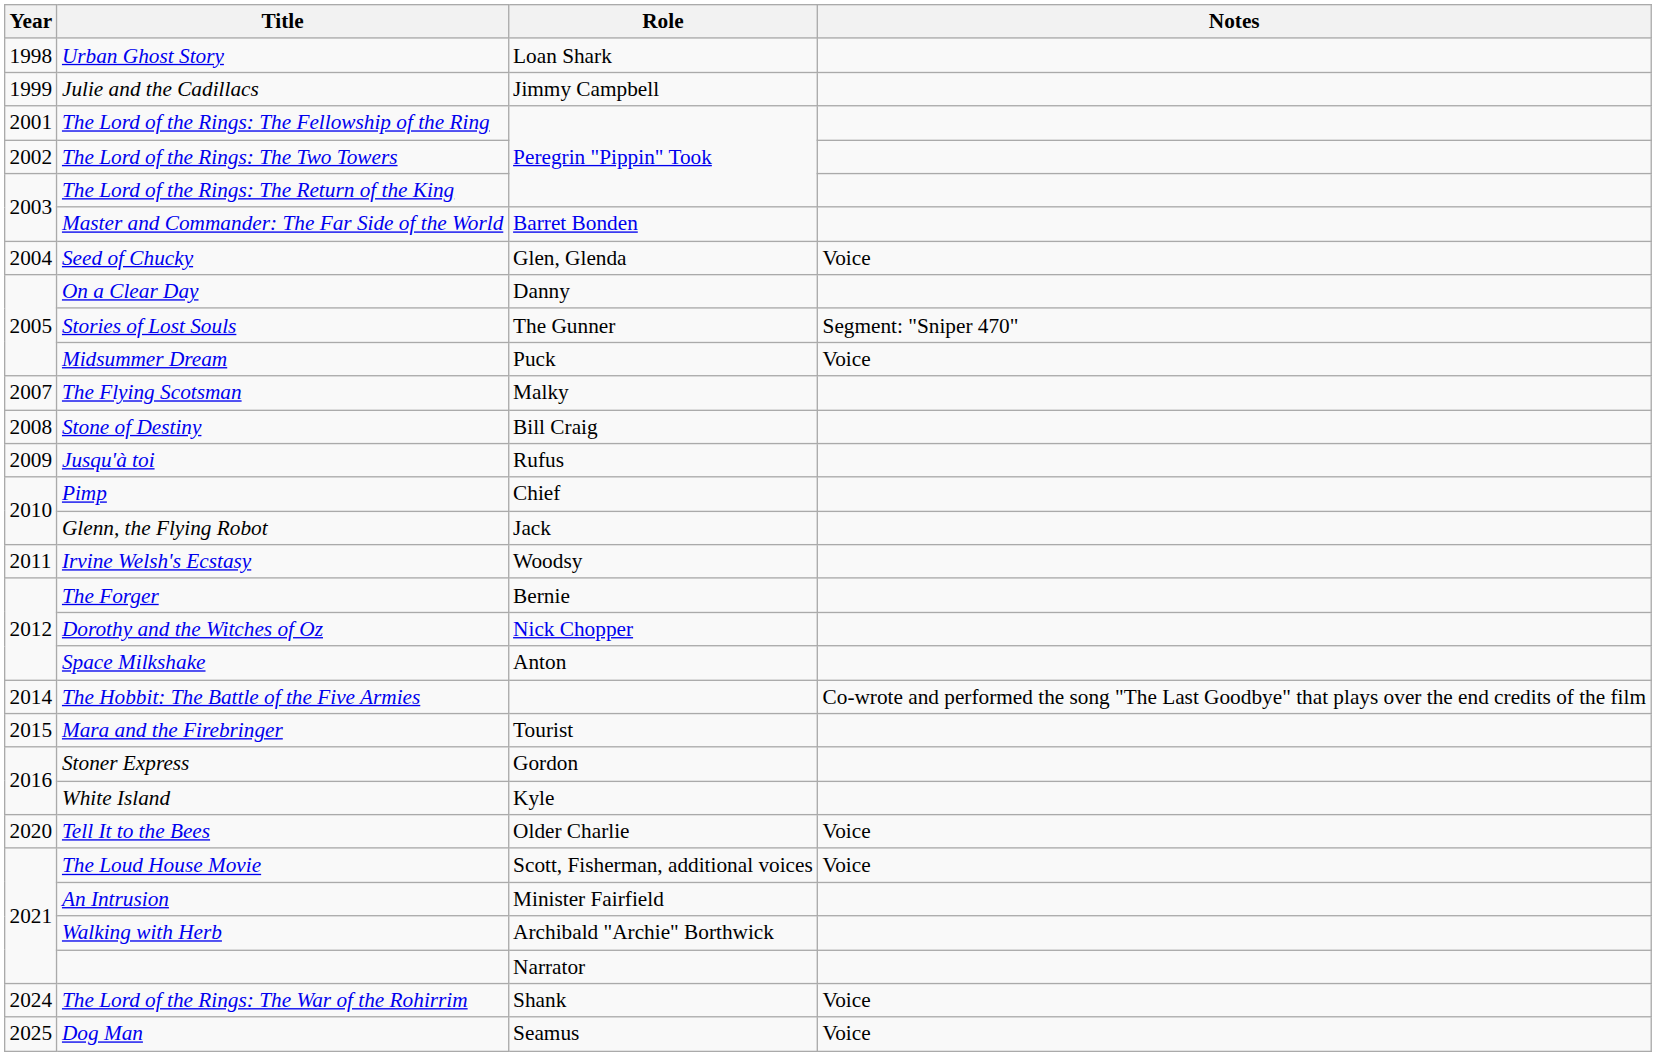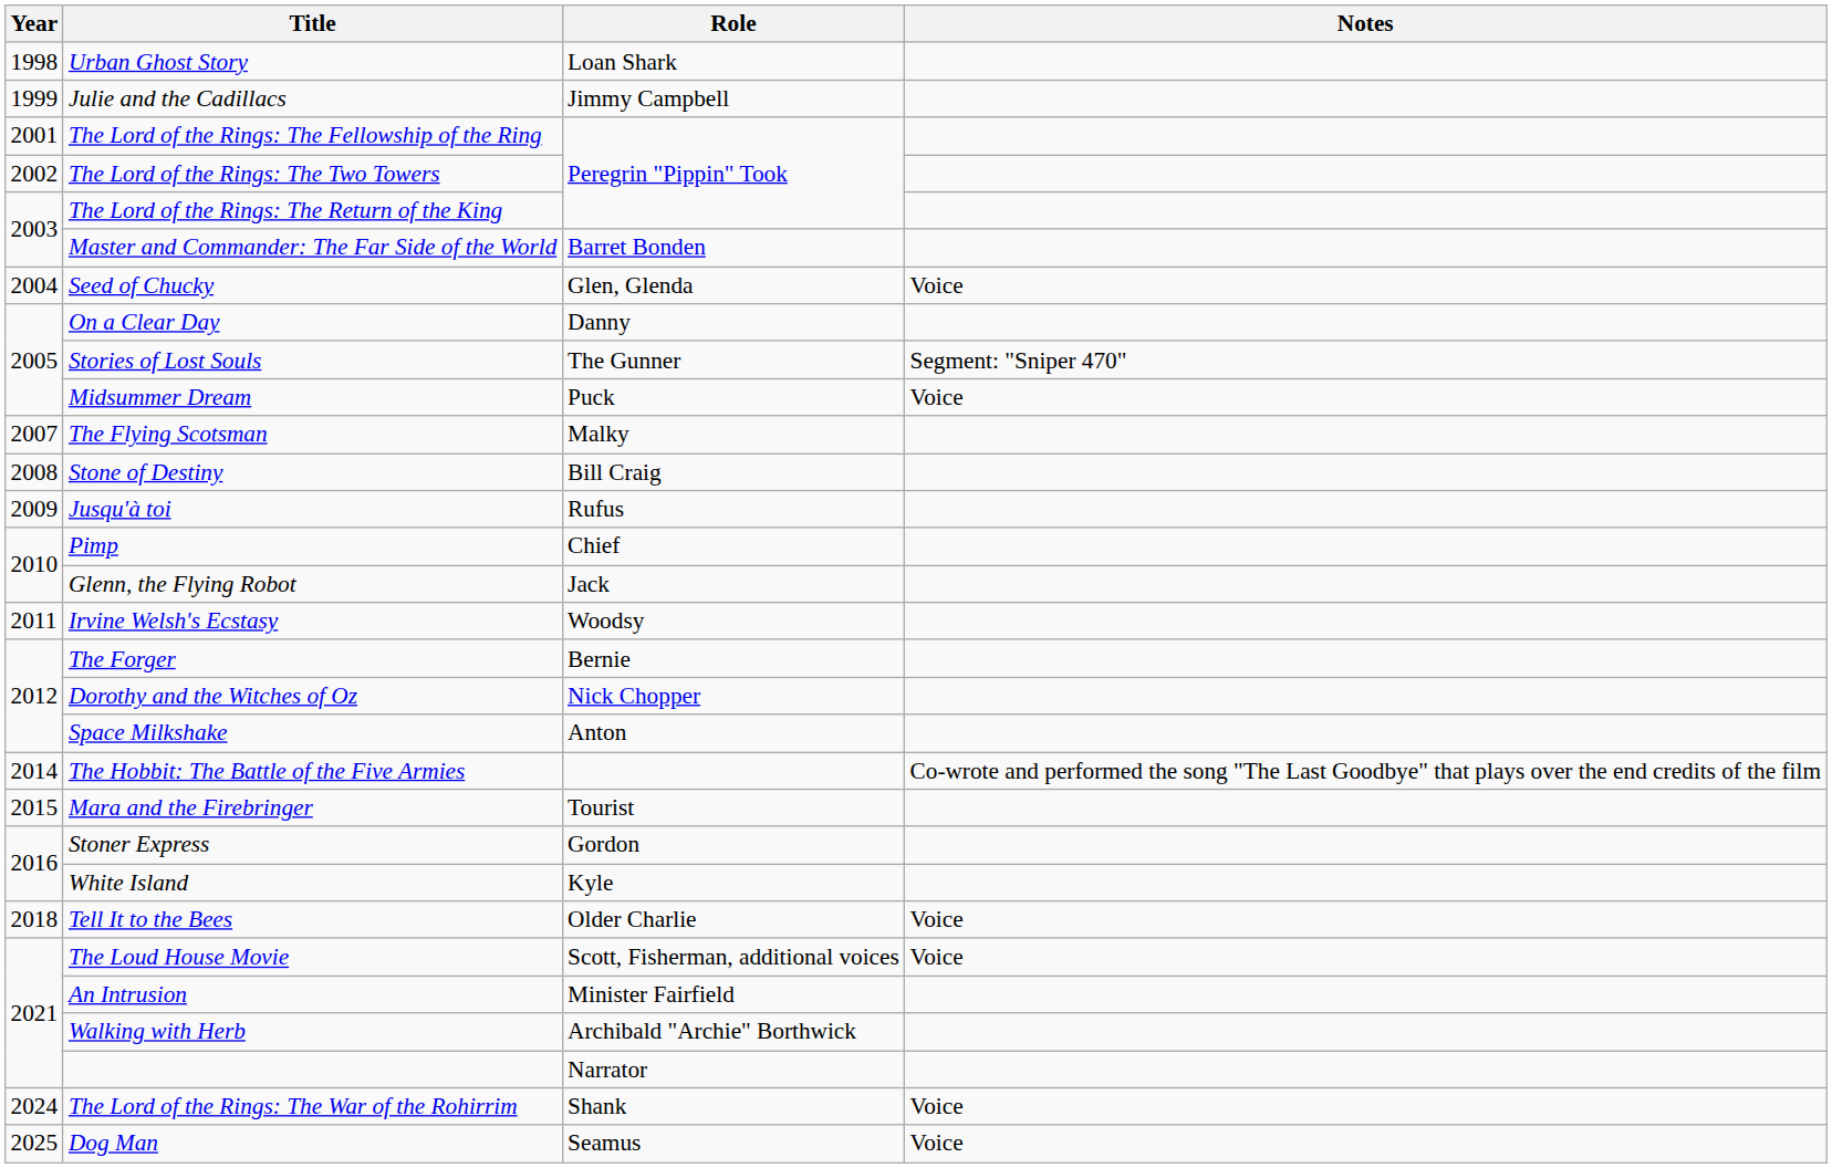Tell It to the Bees | Year: 2020 -> 2018
